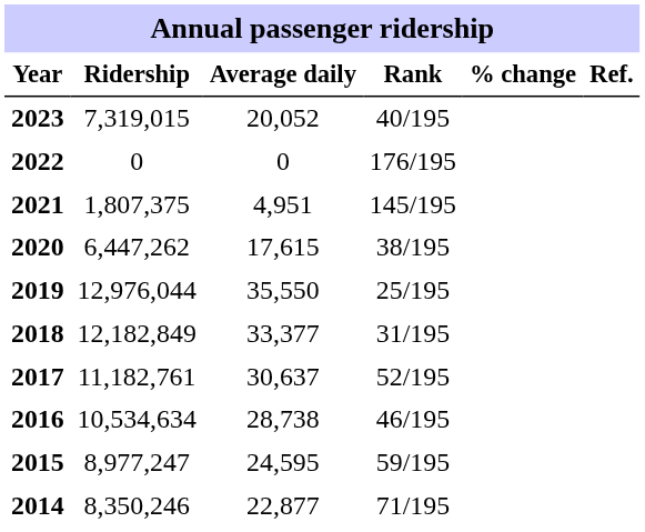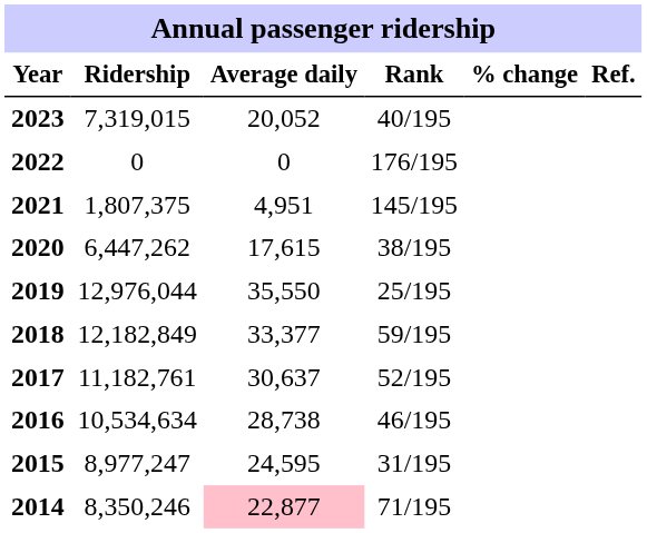2018 | Rank: 31/195 -> 59/195
2015 | Rank: 59/195 -> 31/195
2014 | Average daily: no background -> pink background
